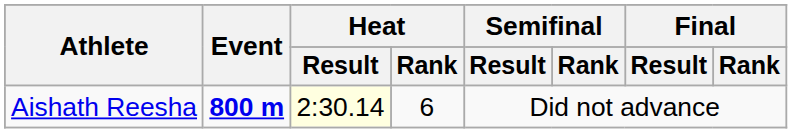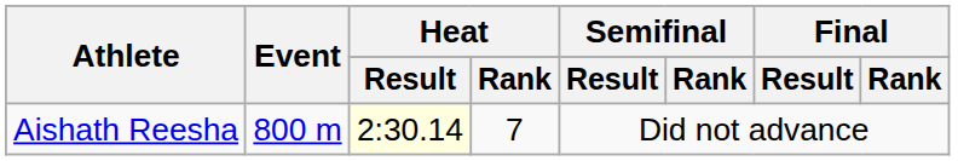Aishath Reesha | Event: bold -> normal
Aishath Reesha | Heat / Rank: 6 -> 7
